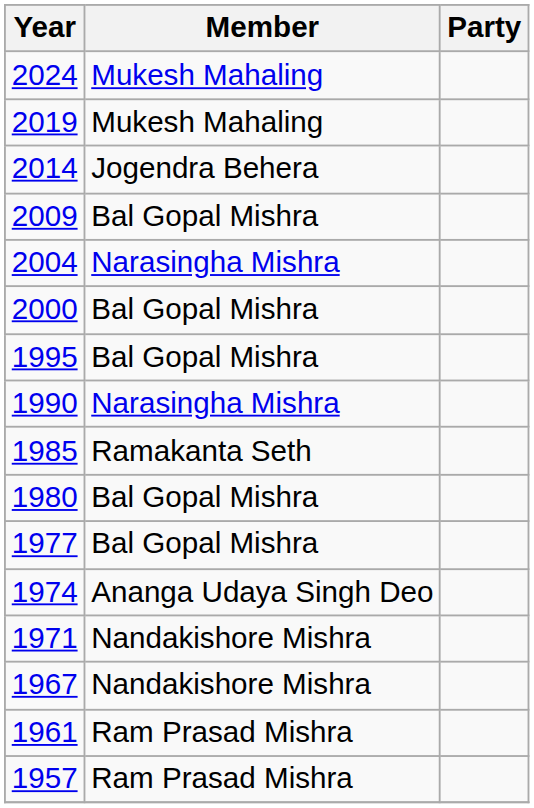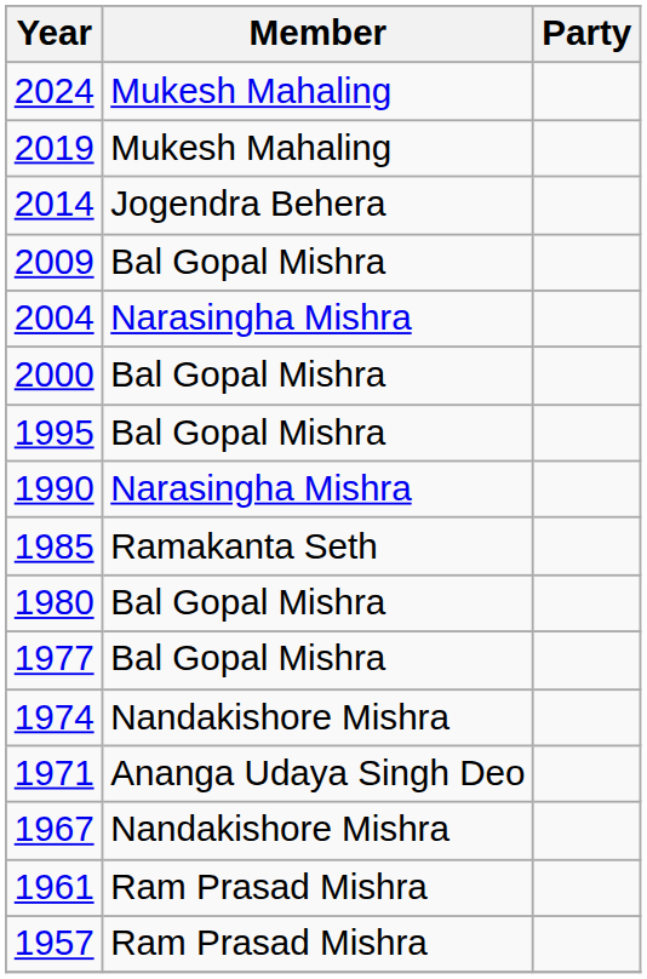1974 | Member: Ananga Udaya Singh Deo -> Nandakishore Mishra
1971 | Member: Nandakishore Mishra -> Ananga Udaya Singh Deo
